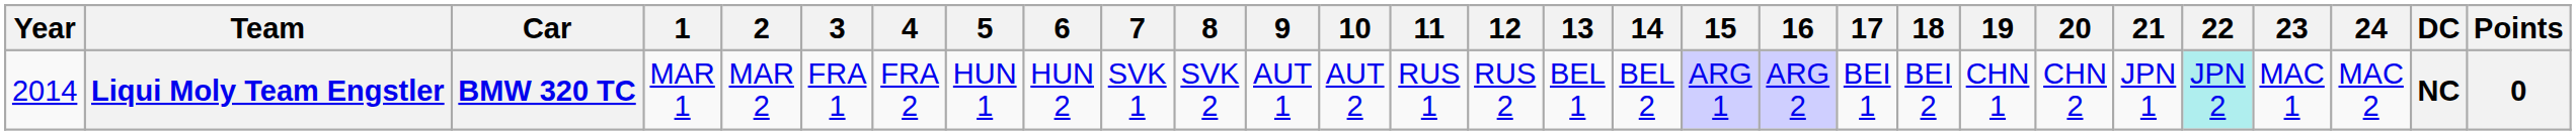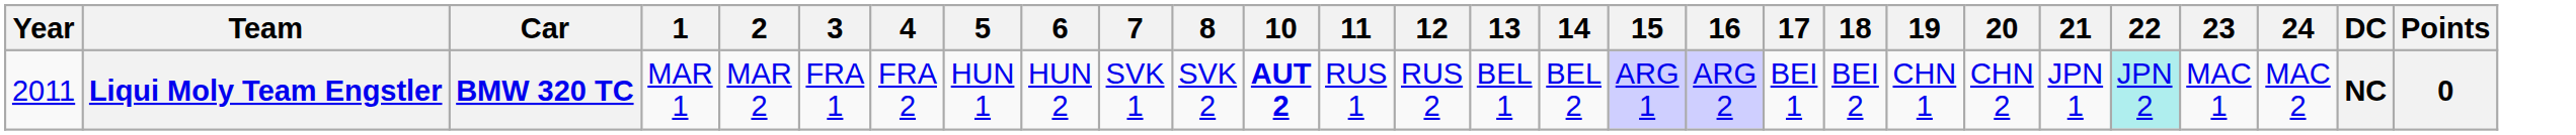- column: 9 | AUT 1
Liqui Moly Team Engstler | Year: 2014 -> 2011
Liqui Moly Team Engstler | 10: normal -> bold
